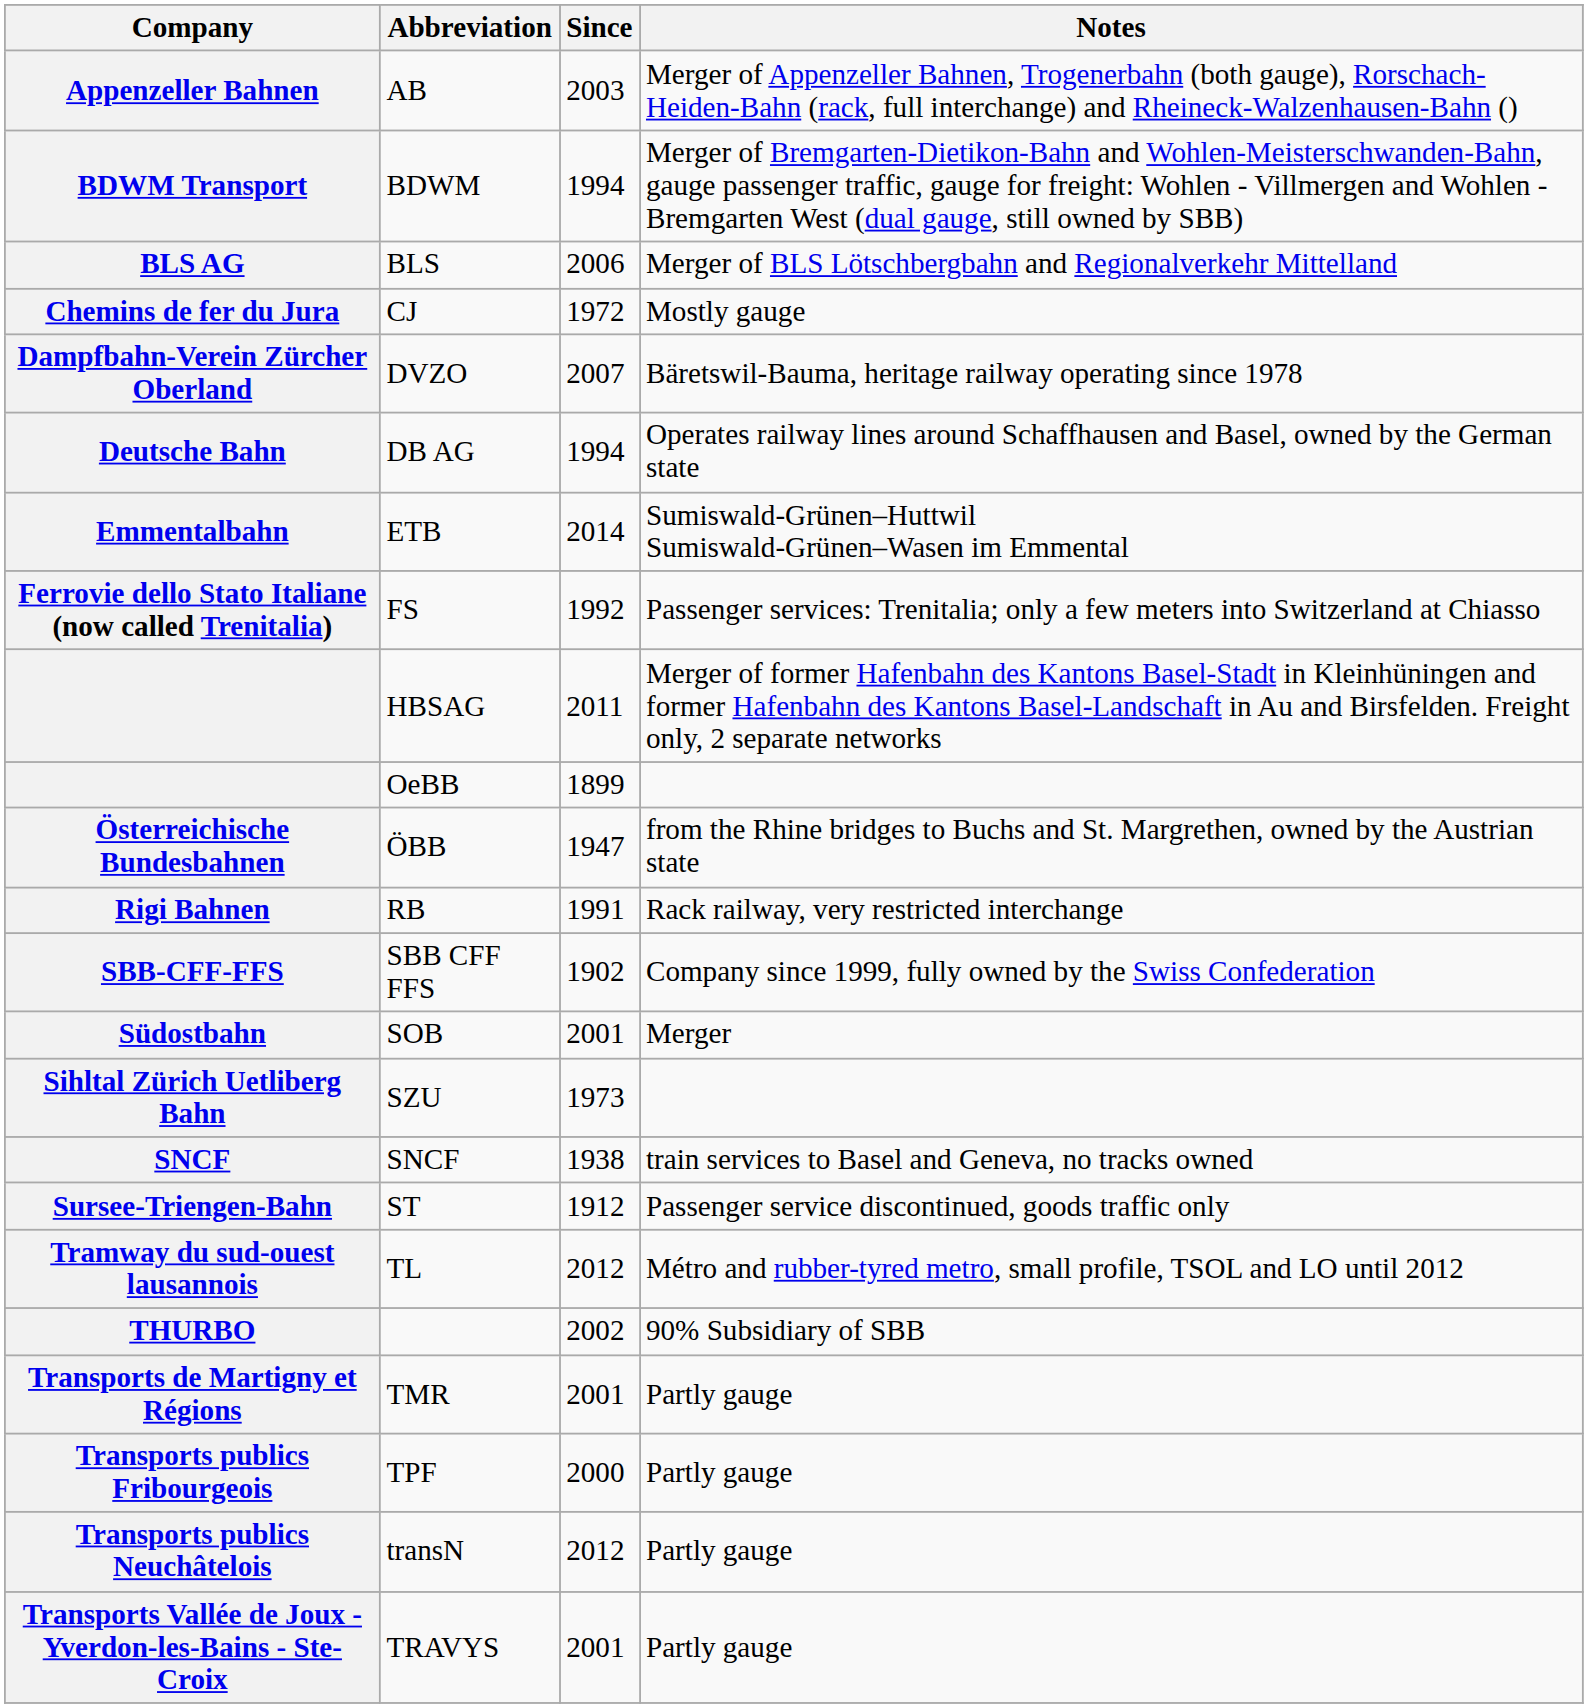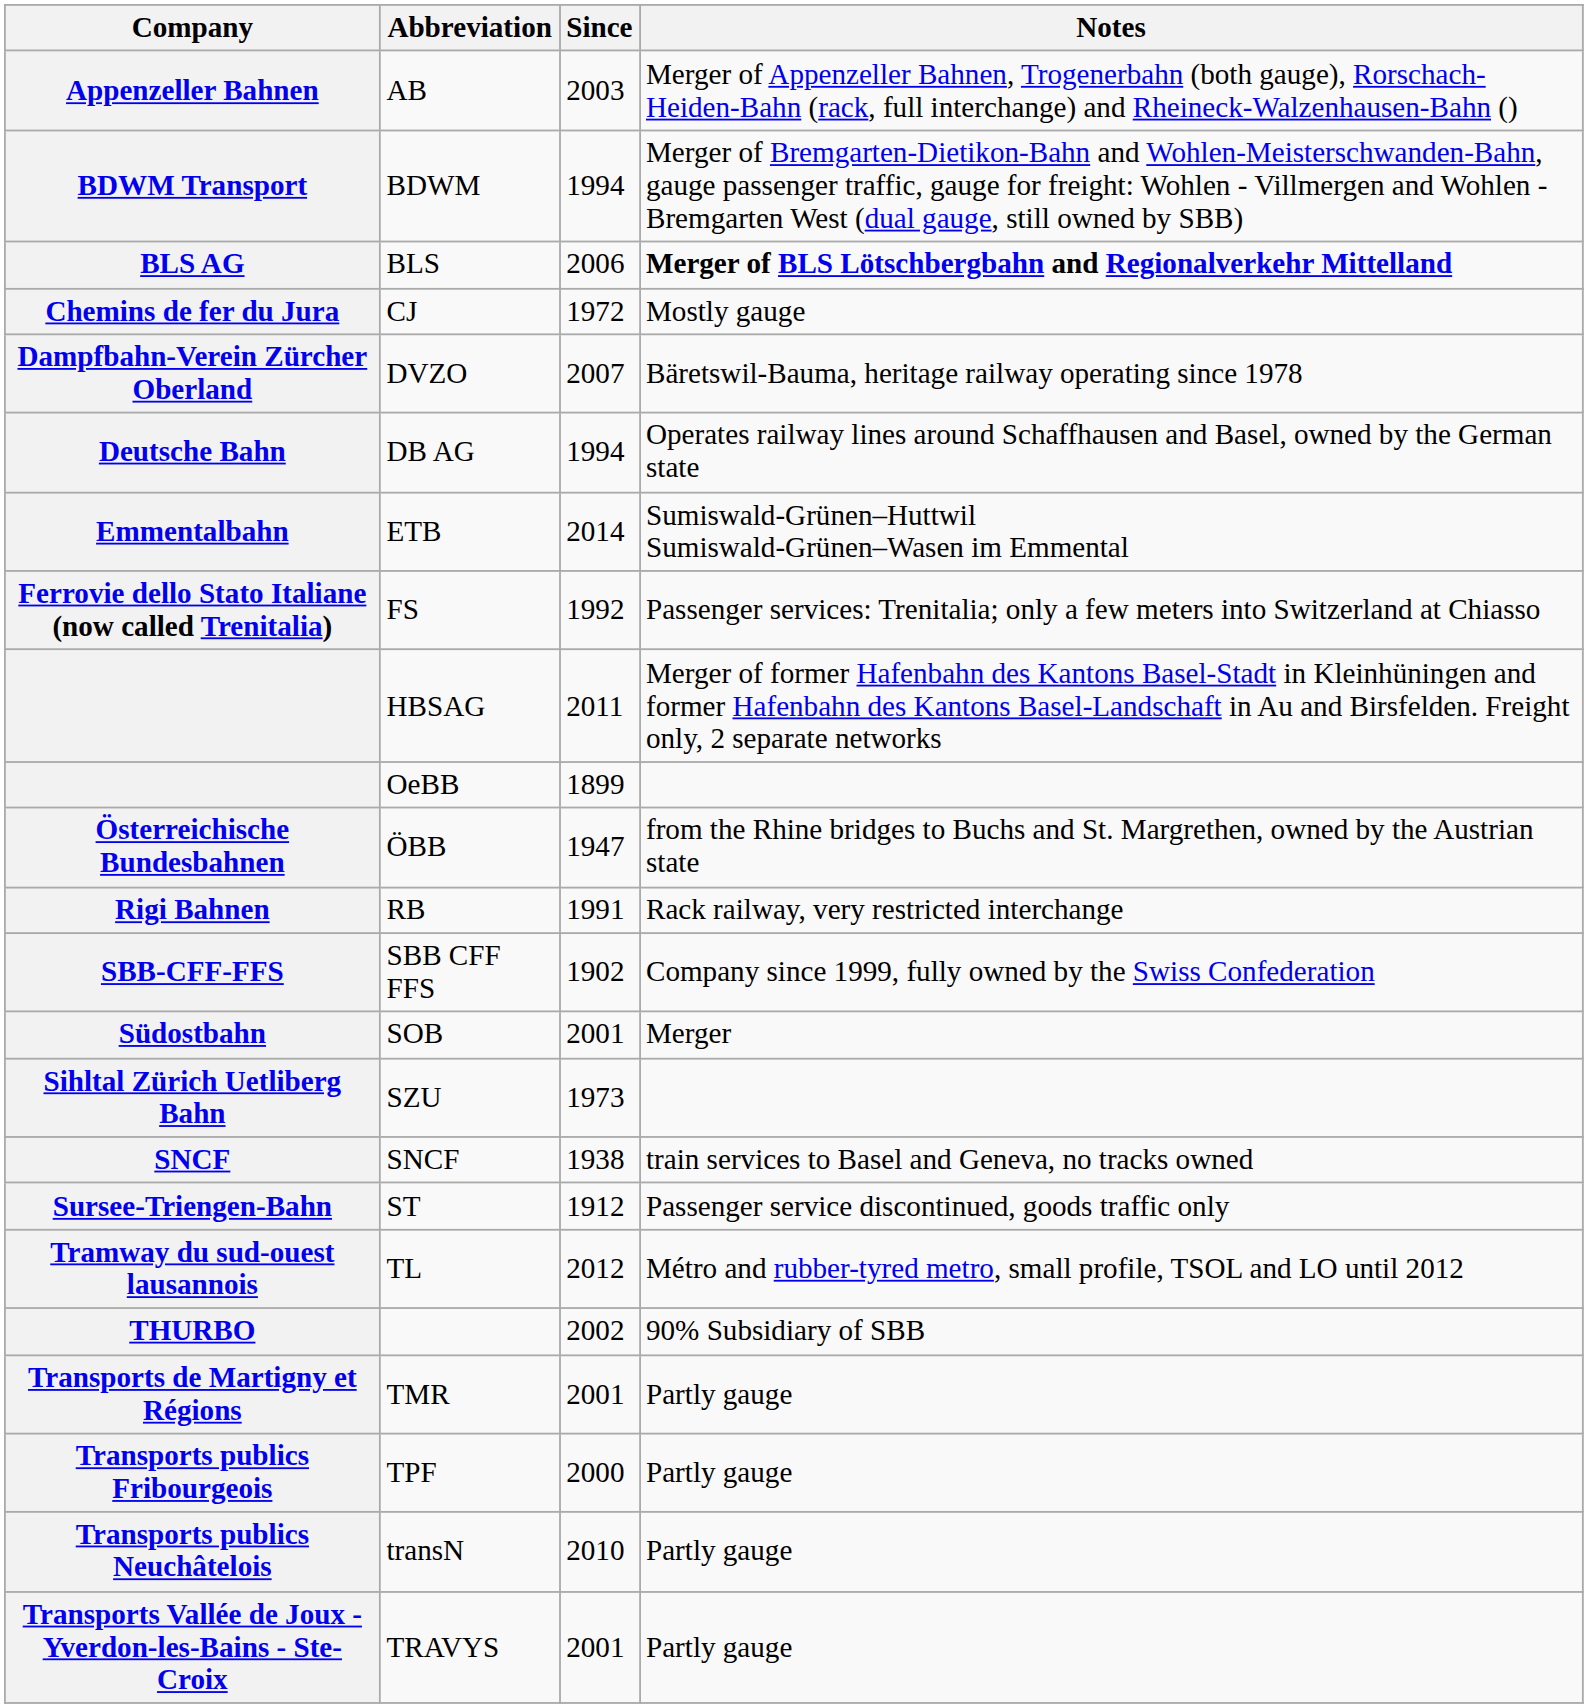BLS | Notes: normal -> bold
transN | Since: 2012 -> 2010
